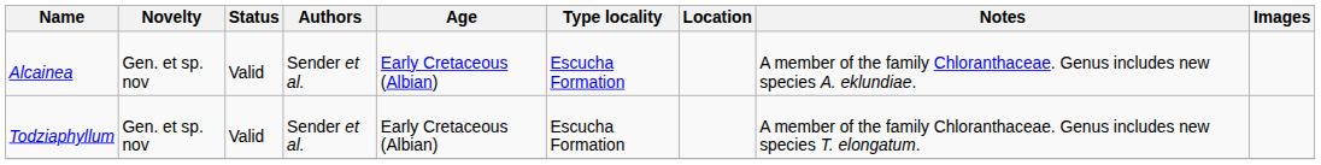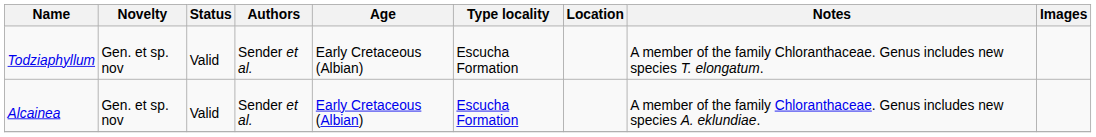rows swapped: Alcainea <-> Todziaphyllum
